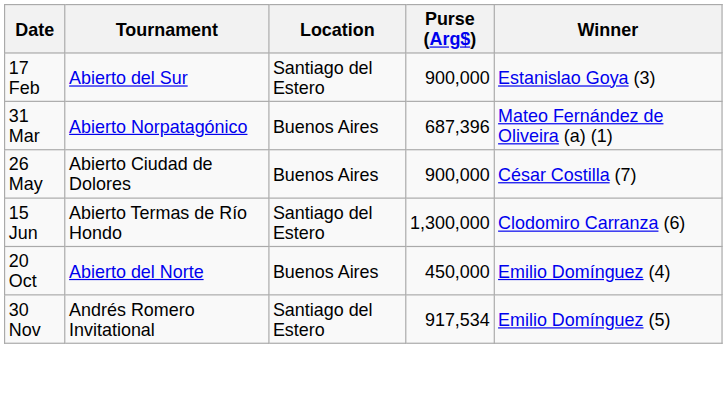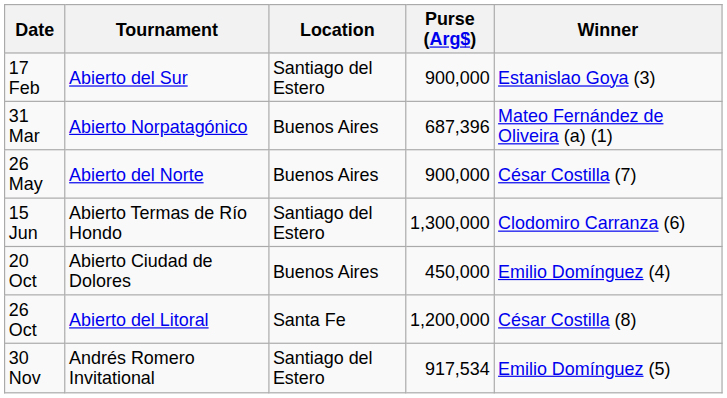26 May | Tournament: Abierto Ciudad de Dolores -> Abierto del Norte
20 Oct | Tournament: Abierto del Norte -> Abierto Ciudad de Dolores
+ row: 26 Oct | Abierto del Litoral | Santa Fe | 1,200,000 | César Costilla (8)
